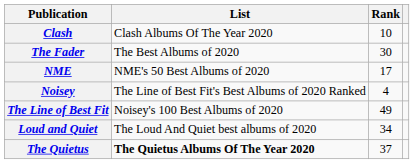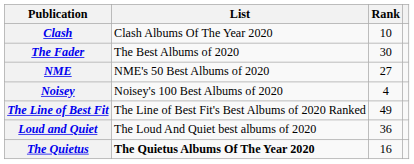NME | Rank: 17 -> 27
Noisey | List: The Line of Best Fit's Best Albums of 2020 Ranked -> Noisey's 100 Best Albums of 2020
The Line of Best Fit | List: Noisey's 100 Best Albums of 2020 -> The Line of Best Fit's Best Albums of 2020 Ranked
Loud and Quiet | Rank: 34 -> 36
The Quietus | Rank: 37 -> 16
